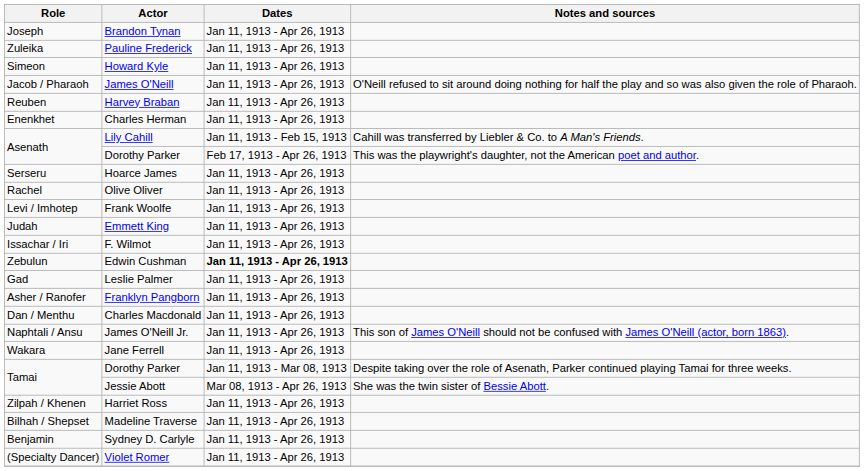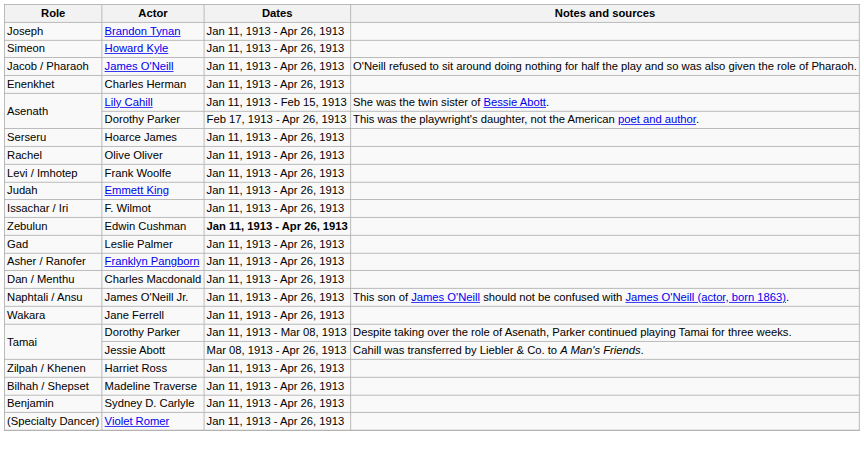- row: Zuleika | Pauline Frederick | Jan 11, 1913 - Apr 26, 1913
- row: Reuben | Harvey Braban | Jan 11, 1913 - Apr 26, 1913
Lily Cahill | Notes and sources: Cahill was transferred by Liebler & Co. to A Man's Friends. -> She was the twin sister of Bessie Abott.
Jessie Abott | Notes and sources: She was the twin sister of Bessie Abott. -> Cahill was transferred by Liebler & Co. to A Man's Friends.
